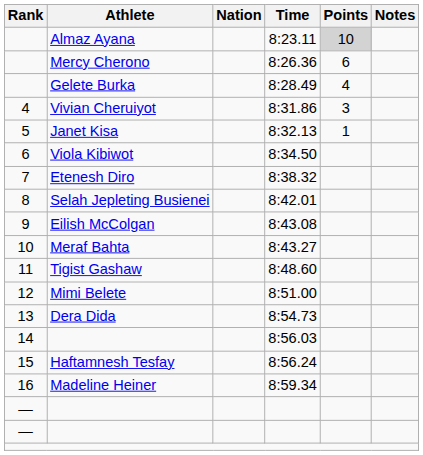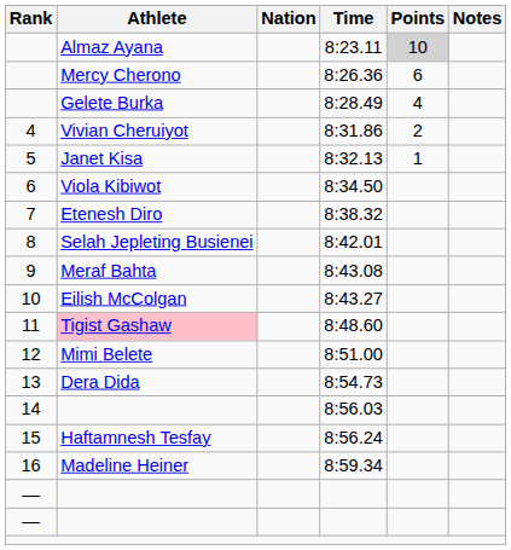8:31.86 | Points: 3 -> 2
8:43.08 | Athlete: Eilish McColgan -> Meraf Bahta
8:43.27 | Athlete: Meraf Bahta -> Eilish McColgan
8:48.60 | Athlete: no background -> pink background
